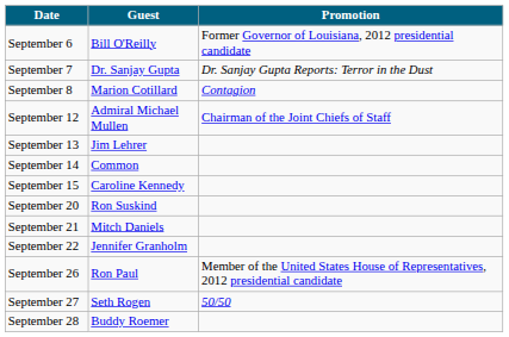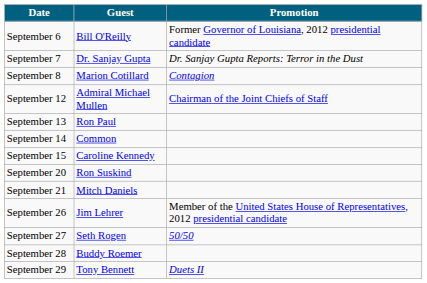September 13 | Guest: Jim Lehrer -> Ron Paul
- row: September 22 | Jennifer Granholm
September 26 | Guest: Ron Paul -> Jim Lehrer
+ row: September 29 | Tony Bennett | Duets II
